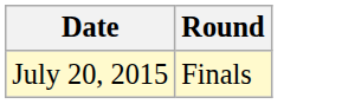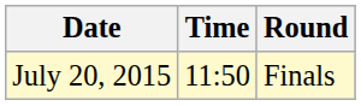+ column: Time | 11:50
